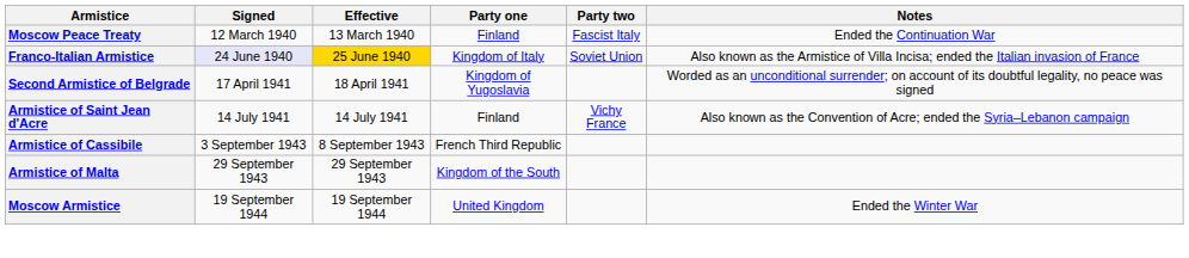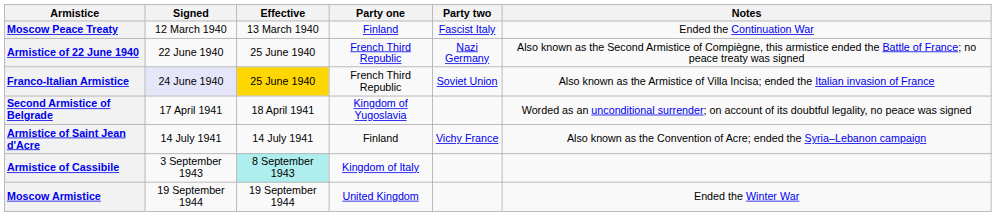+ row: Armistice of 22 June 1940 | 22 June 1940 | 25 June 1940 | French Third Republic | Nazi Germany | Also known as the Second Armistice of Compiègne, this armistice ended the Battle of France; no peace treaty was signed
Franco-Italian Armistice | Party one: Kingdom of Italy -> French Third Republic
Armistice of Cassibile | Effective: no background -> paleturquoise background
Armistice of Cassibile | Party one: French Third Republic -> Kingdom of Italy
- row: Armistice of Malta | 29 September 1943 | 29 September 1943 | Kingdom of the South
